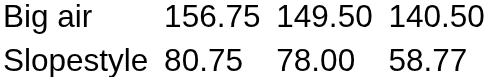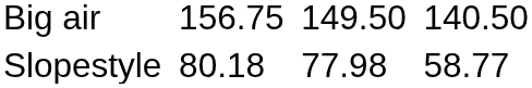Slopestyle | column 3: 80.75 -> 80.18
Slopestyle | column 5: 78.00 -> 77.98
